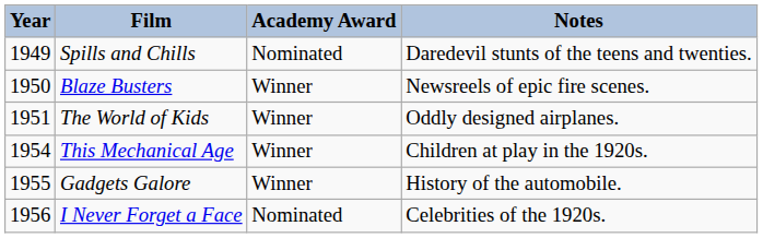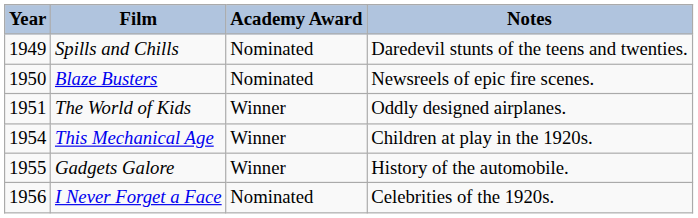Blaze Busters | Academy Award: Winner -> Nominated
